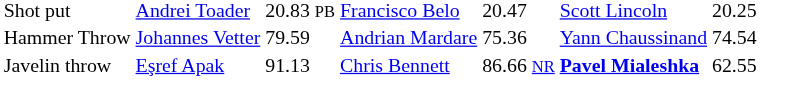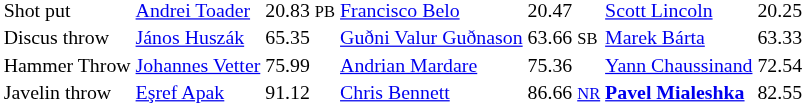+ row: Discus throw | János Huszák | 65.35 | Guðni Valur Guðnason | 63.66 SB | Marek Bárta | 63.33
Hammer Throw | column 3: 79.59 -> 75.99
Hammer Throw | column 7: 74.54 -> 72.54
Javelin throw | column 3: 91.13 -> 91.12
Javelin throw | column 7: 62.55 -> 82.55
